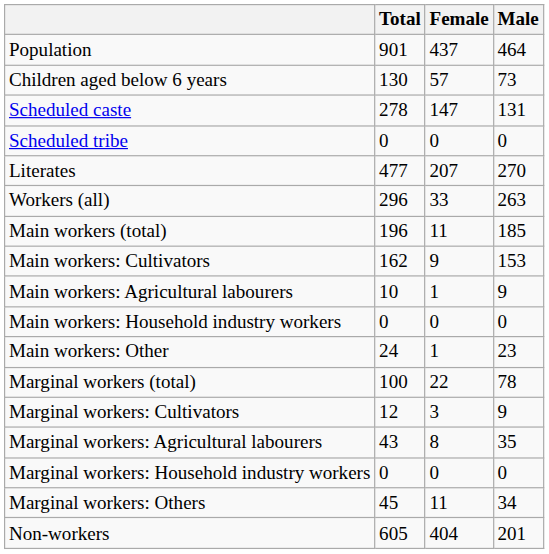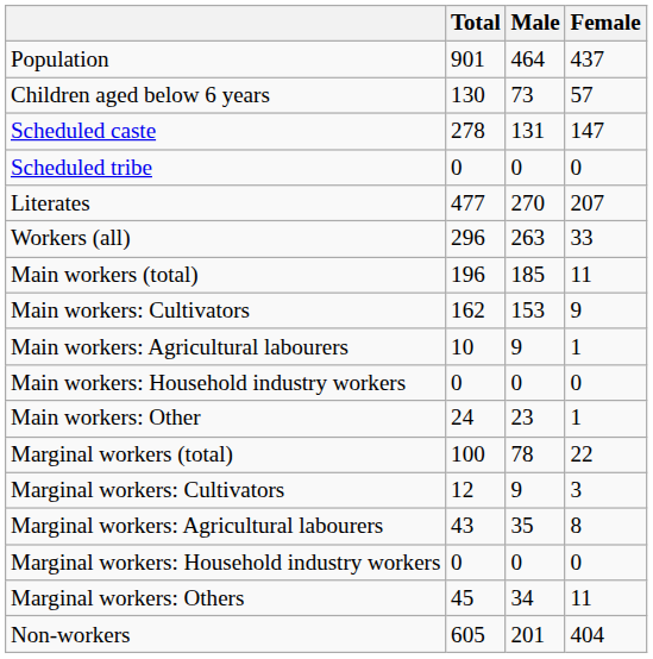columns swapped: Male <-> Female
